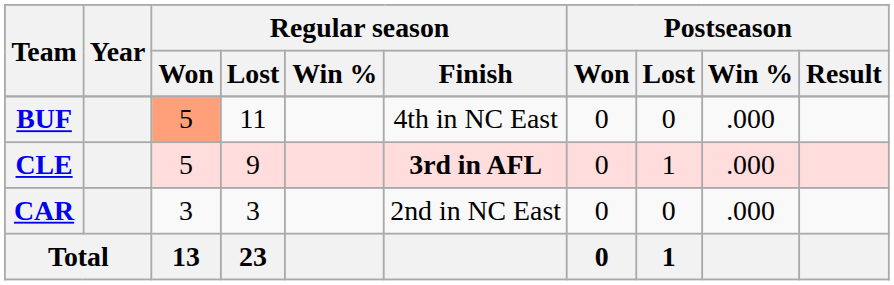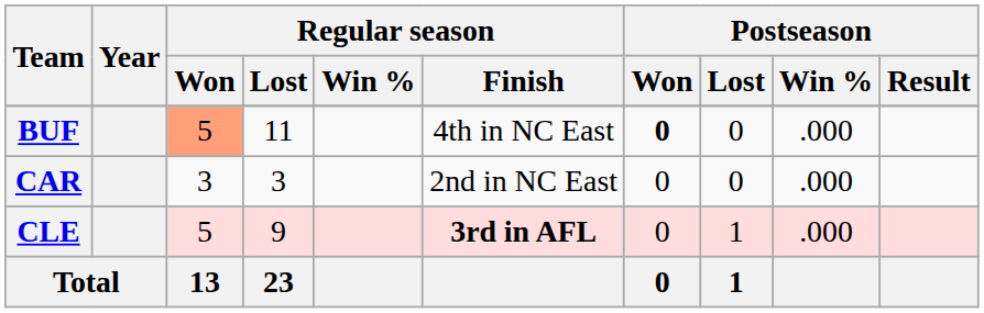BUF | Postseason / Won: normal -> bold
rows swapped: CAR <-> CLE
